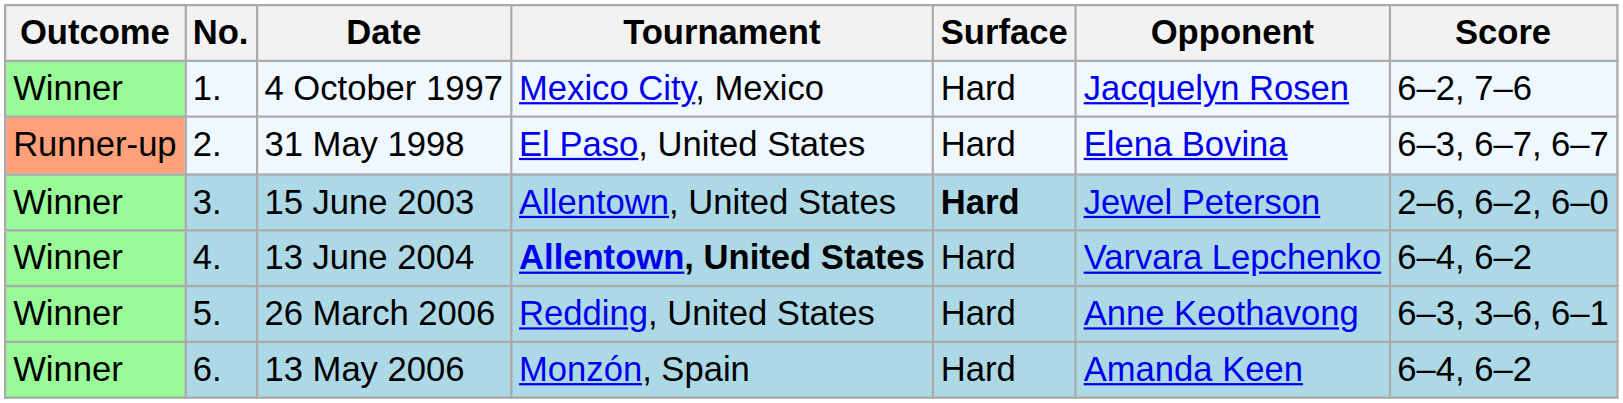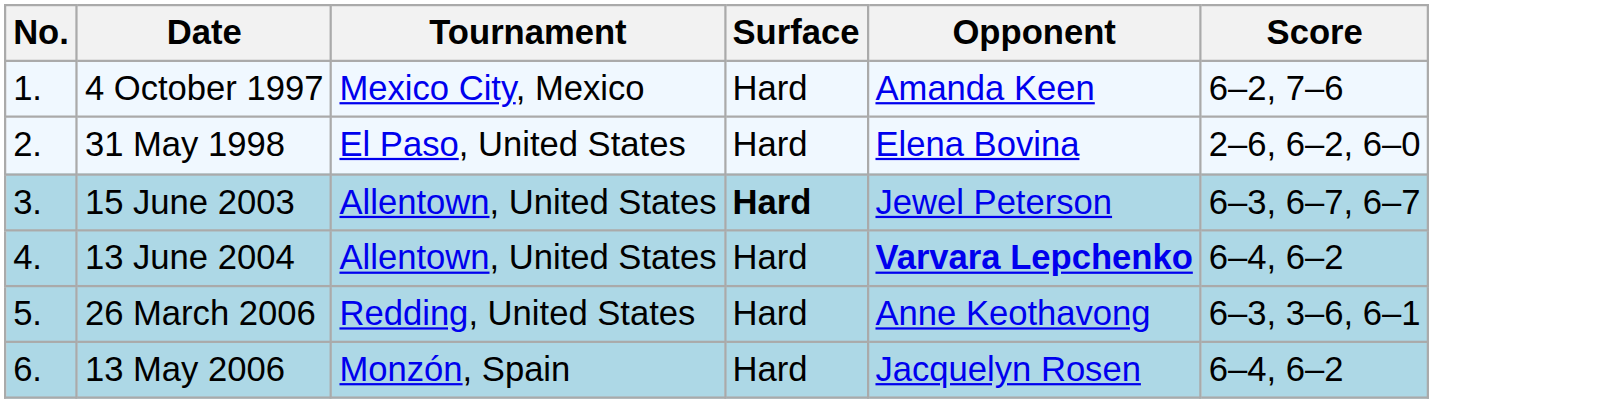- column: Outcome | Winner | Runner-up | Winner | Winner | Winner | Winner
4 October 1997 | Opponent: Jacquelyn Rosen -> Amanda Keen
31 May 1998 | Score: 6–3, 6–7, 6–7 -> 2–6, 6–2, 6–0
15 June 2003 | Score: 2–6, 6–2, 6–0 -> 6–3, 6–7, 6–7
13 June 2004 | Tournament: bold -> normal
13 June 2004 | Opponent: normal -> bold
13 May 2006 | Opponent: Amanda Keen -> Jacquelyn Rosen
